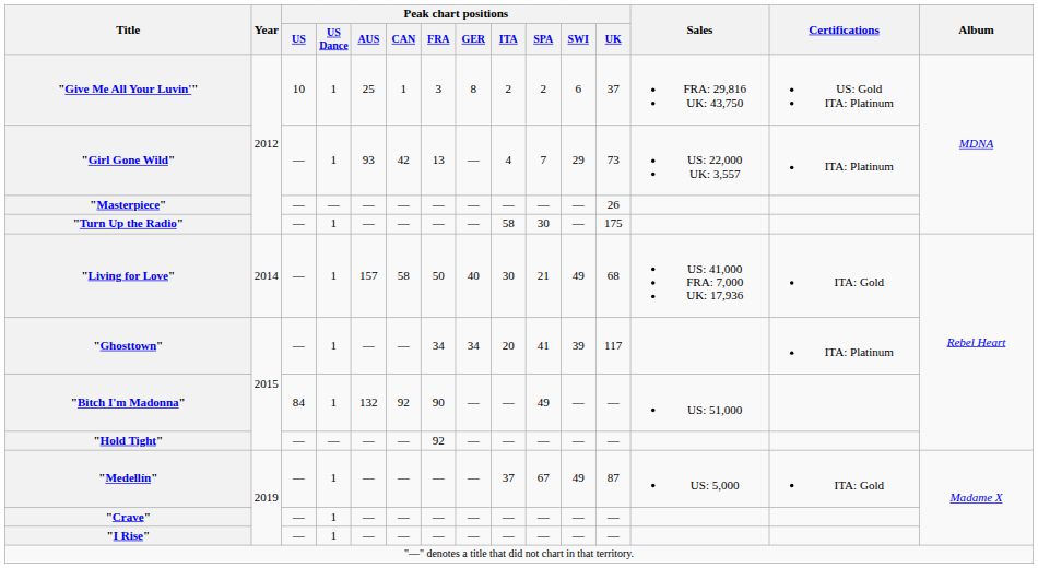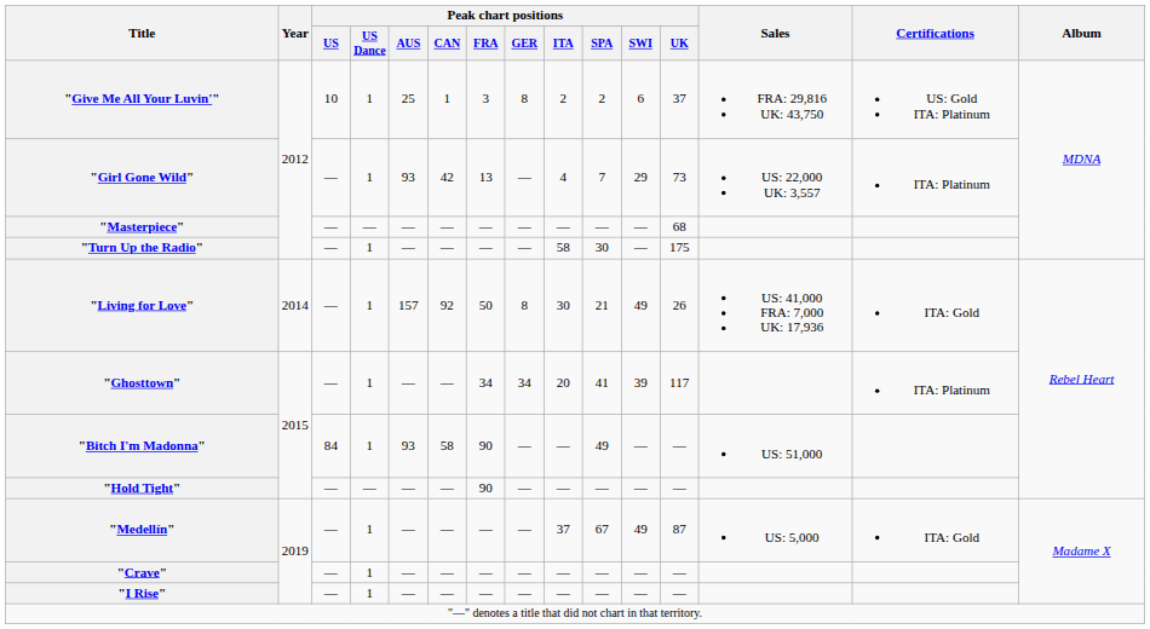"Masterpiece" | Peak chart positions / UK: 26 -> 68
"Living for Love" | Peak chart positions / CAN: 58 -> 92
"Living for Love" | Peak chart positions / GER: 40 -> 8
"Living for Love" | Peak chart positions / UK: 68 -> 26
"Bitch I'm Madonna" | Peak chart positions / AUS: 132 -> 93
"Bitch I'm Madonna" | Peak chart positions / CAN: 92 -> 58
"Hold Tight" | Peak chart positions / FRA: 92 -> 90
